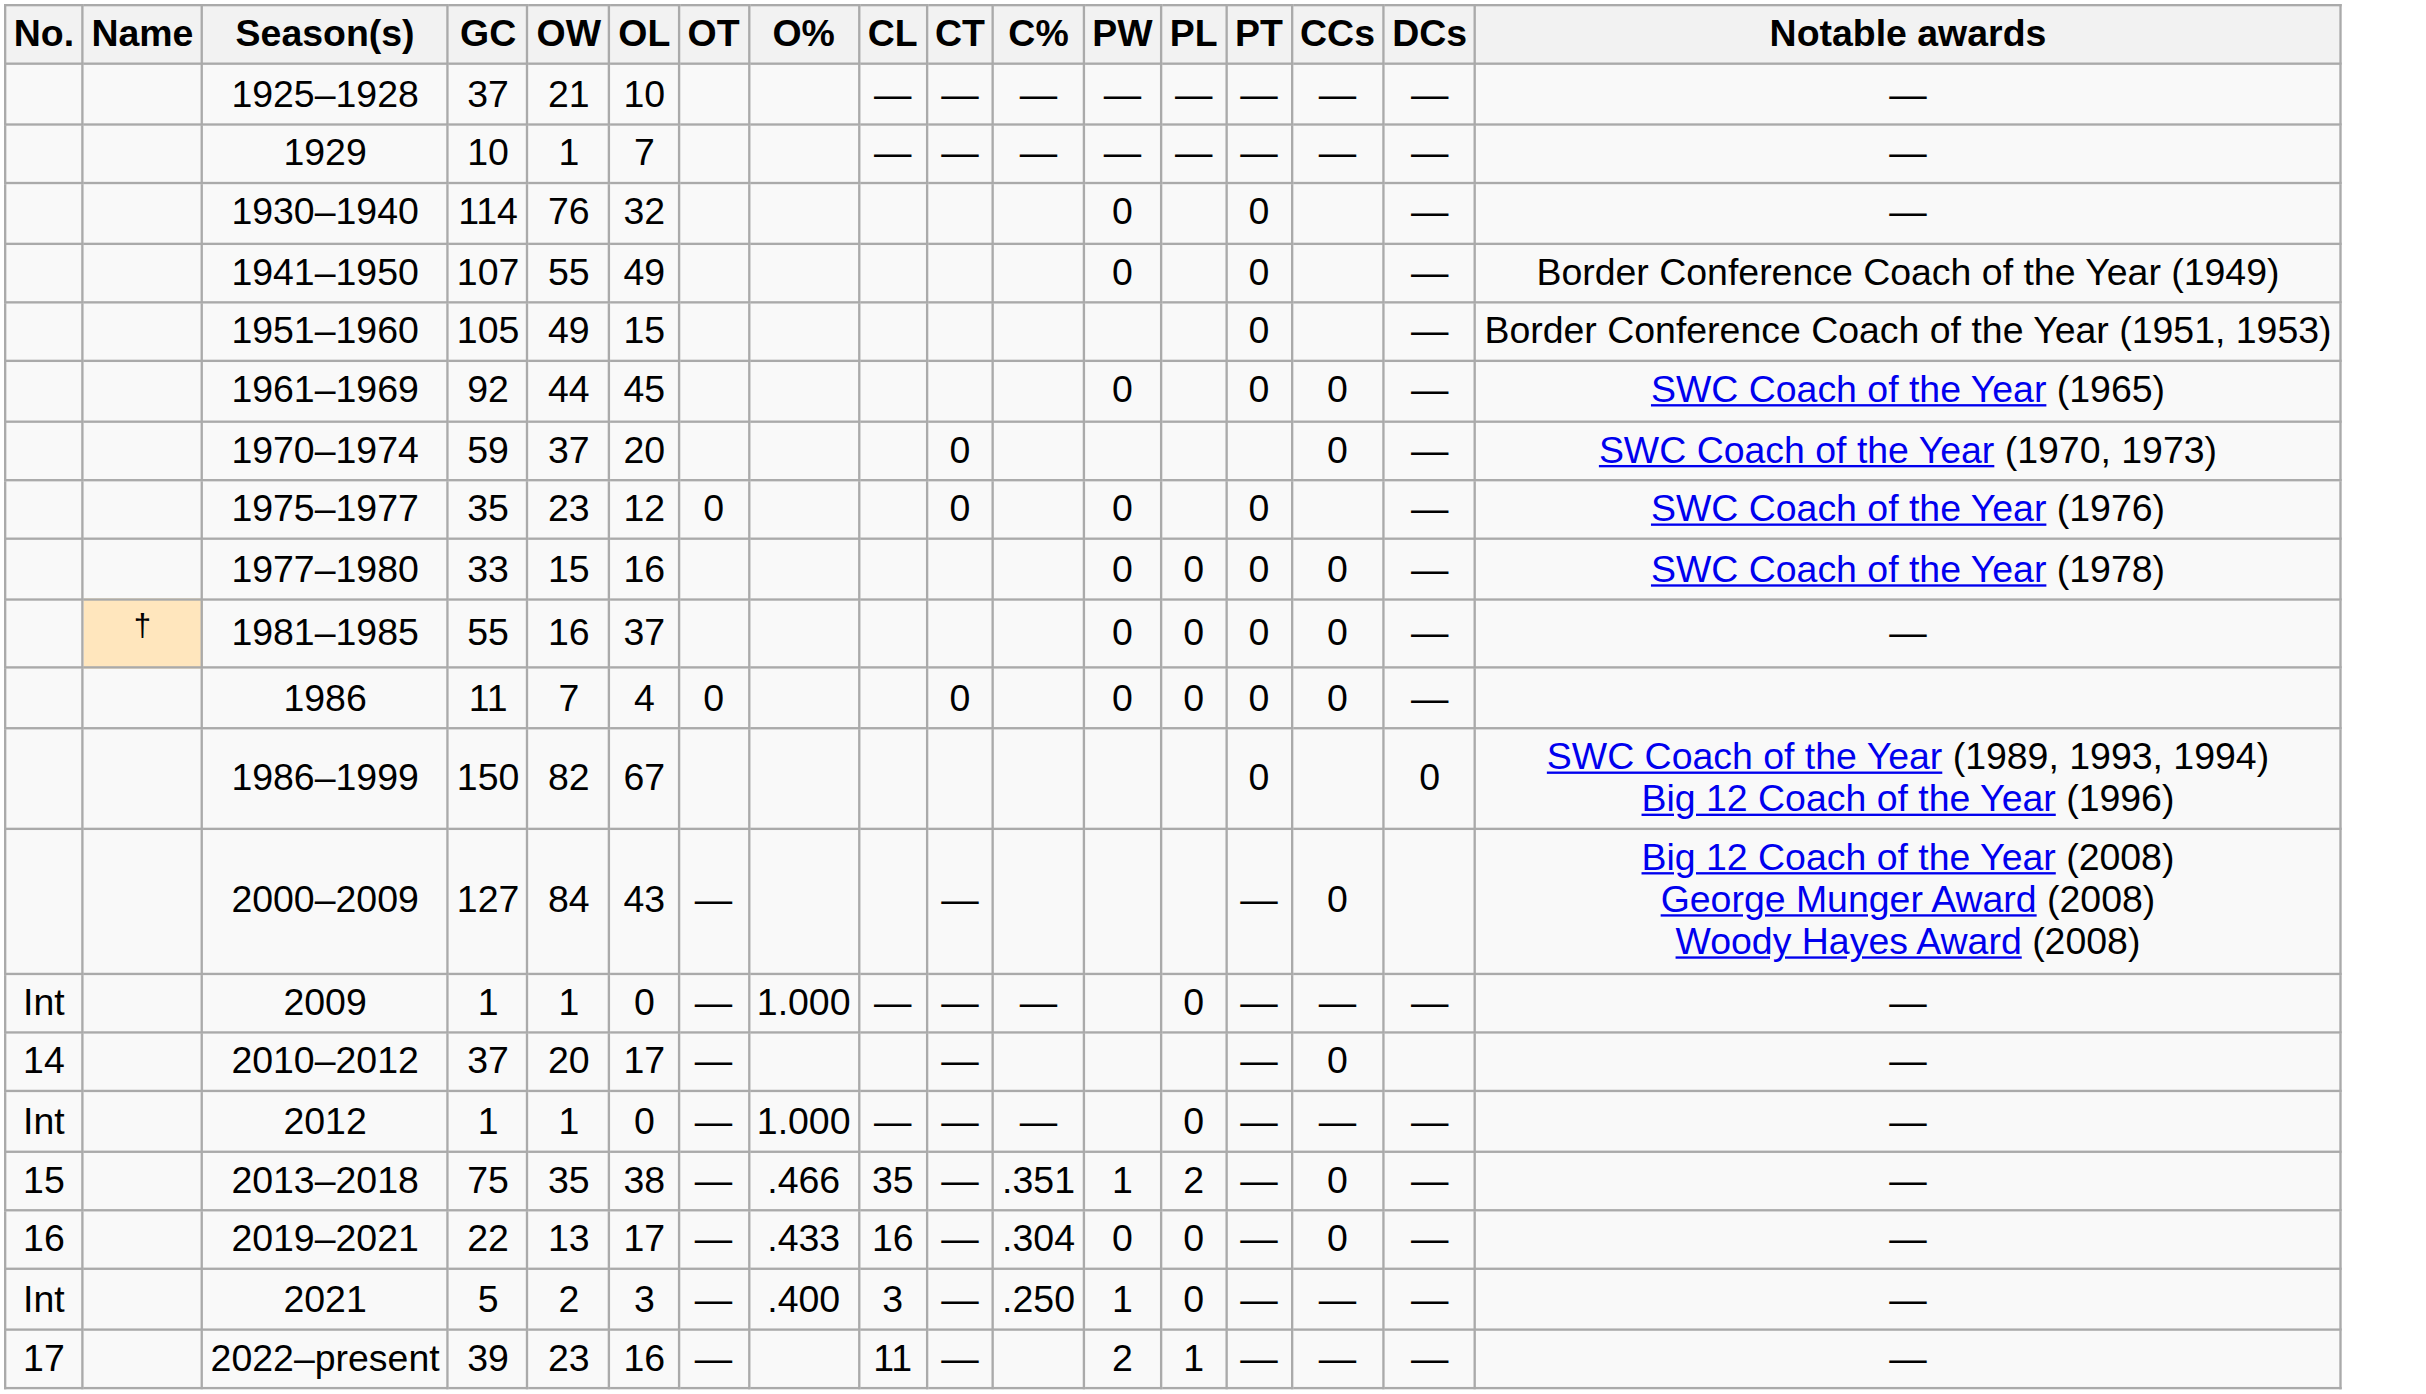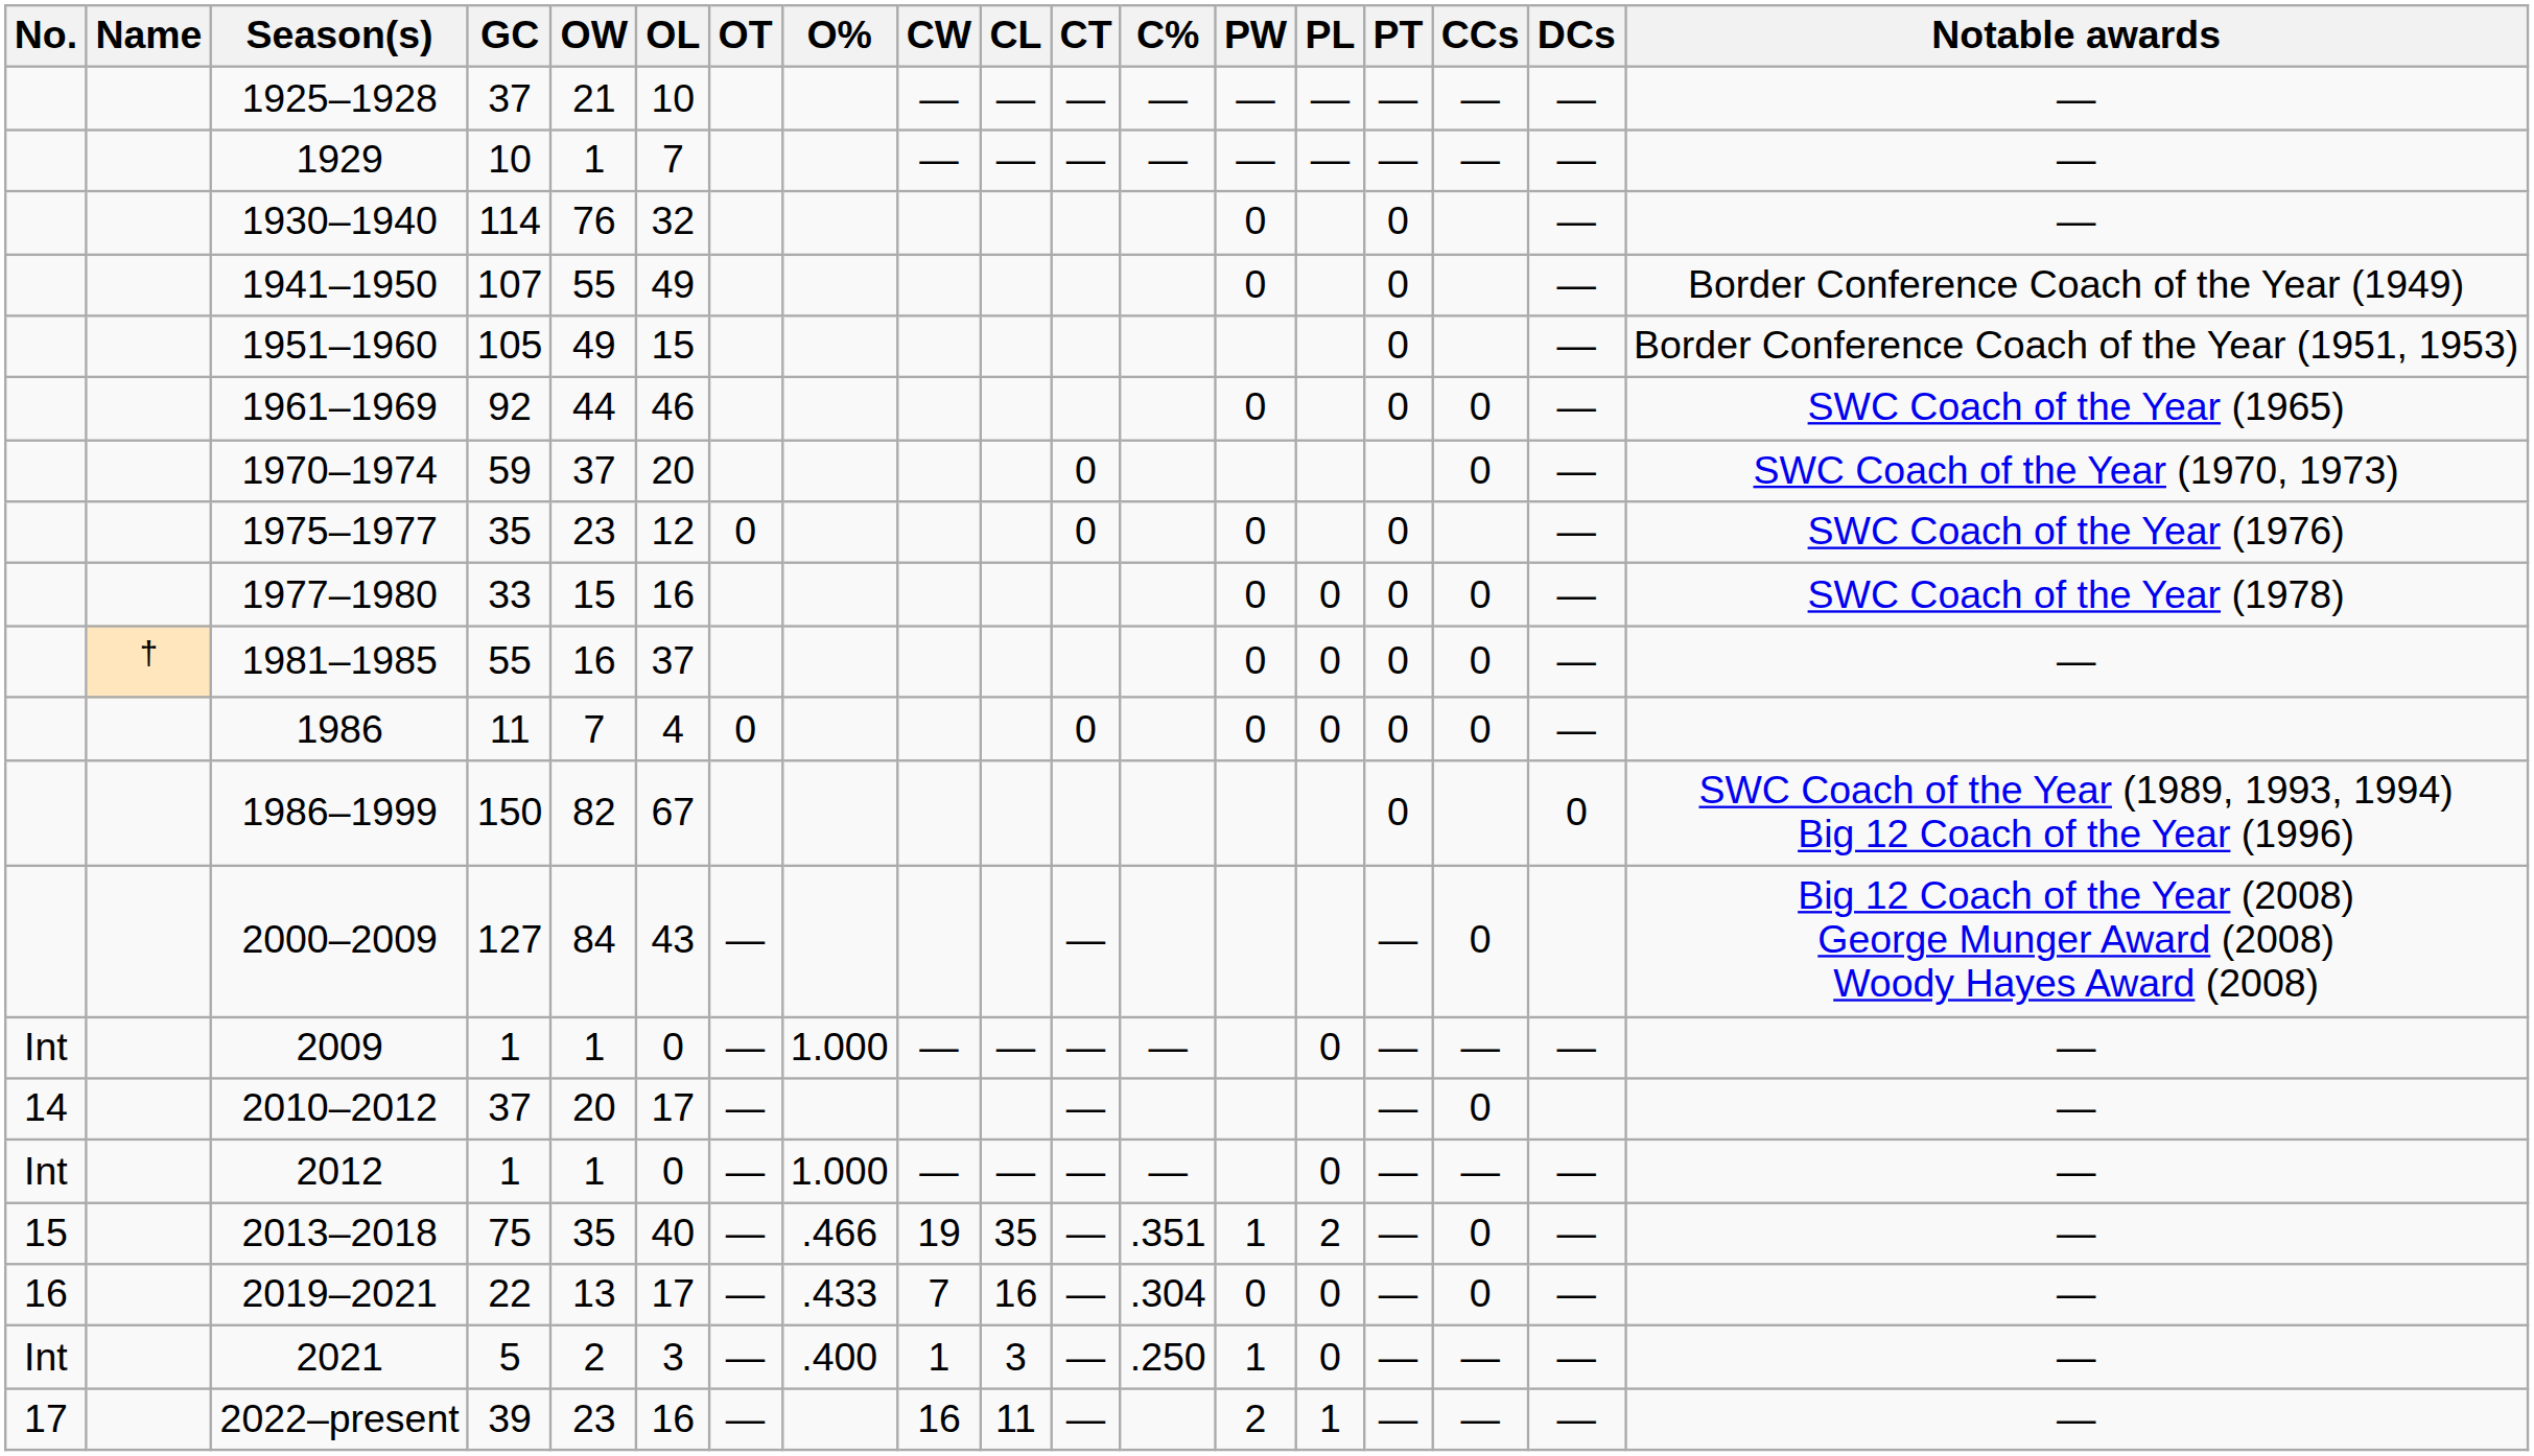+ column: CW | — | — | — | — | 19 | 7 | 1 | 16
1961–1969 | OL: 45 -> 46
2013–2018 | OL: 38 -> 40
